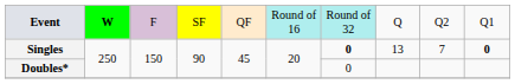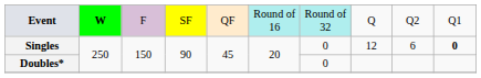Singles | column 7: bold -> normal
Singles | column 8: 13 -> 12
Singles | column 9: 7 -> 6
